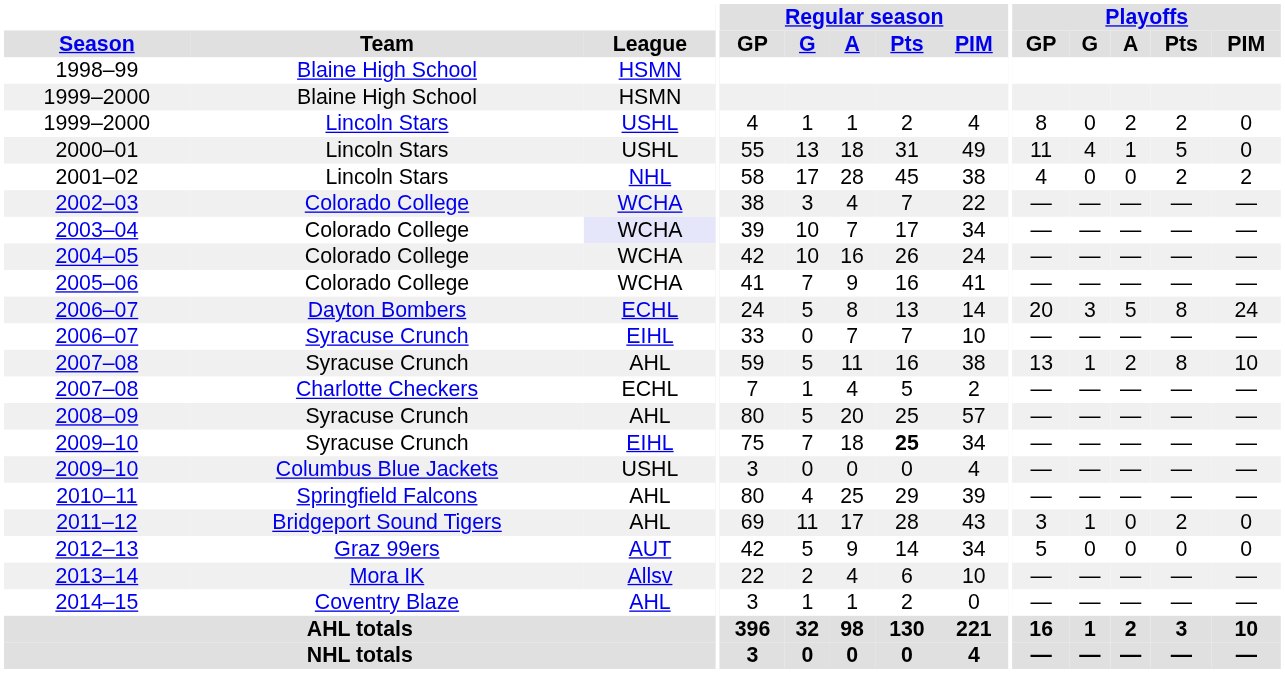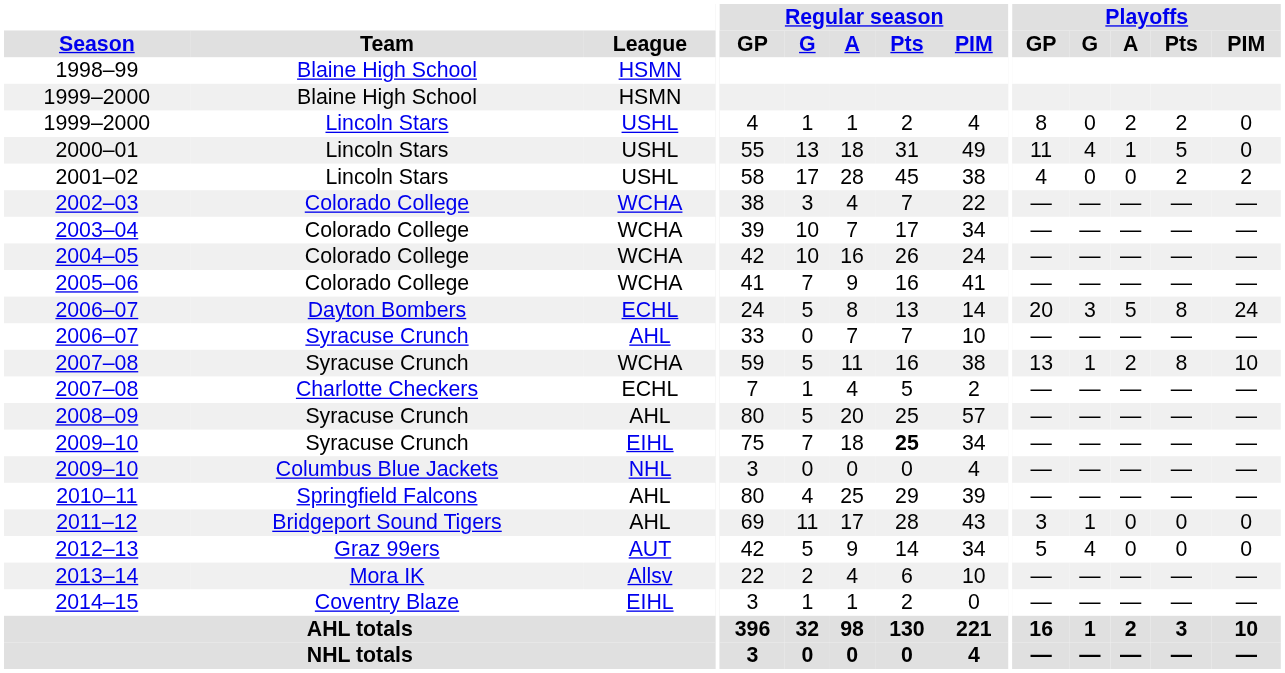2001–02 | League: NHL -> USHL
2003–04 | League: lavender background -> no background
2006–07 / Syracuse Crunch | League: EIHL -> AHL
2007–08 / Syracuse Crunch | League: AHL -> WCHA
2009–10 / Columbus Blue Jackets | League: USHL -> NHL
2011–12 | Playoffs / Pts: 2 -> 0
2012–13 | Playoffs / G: 0 -> 4
2014–15 | League: AHL -> EIHL
